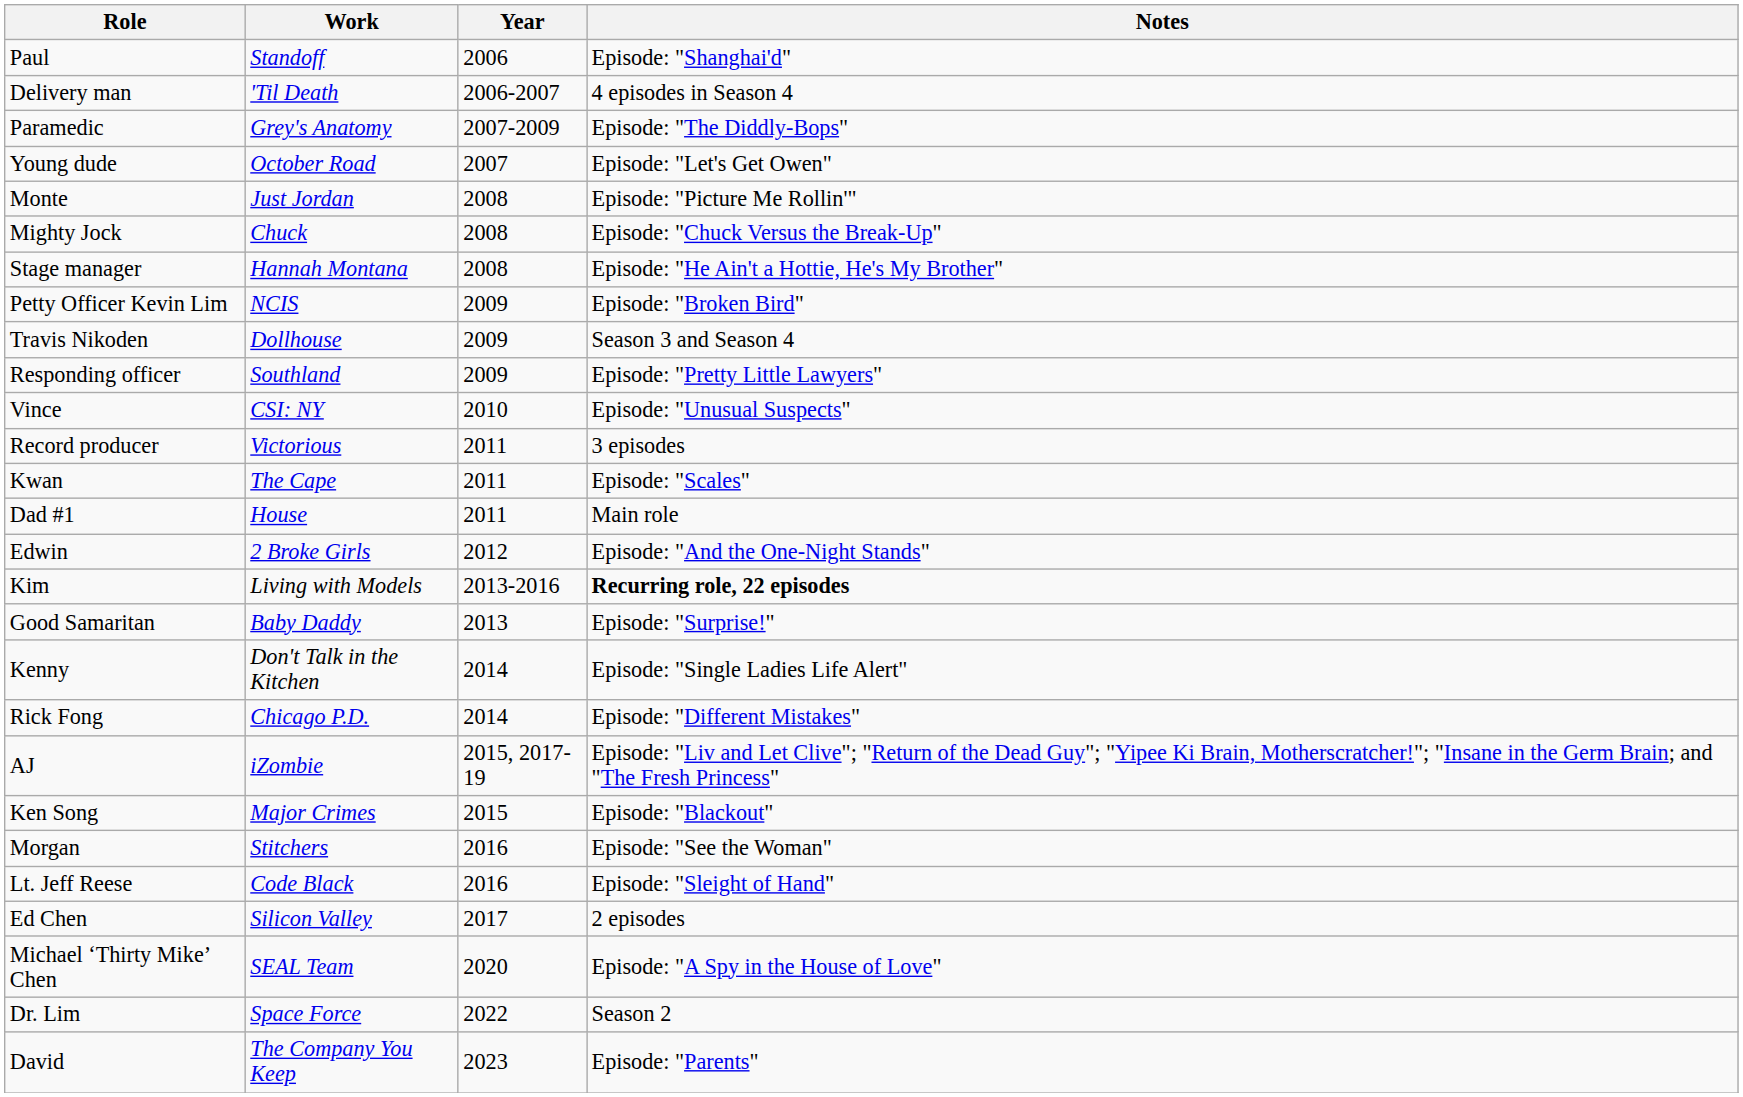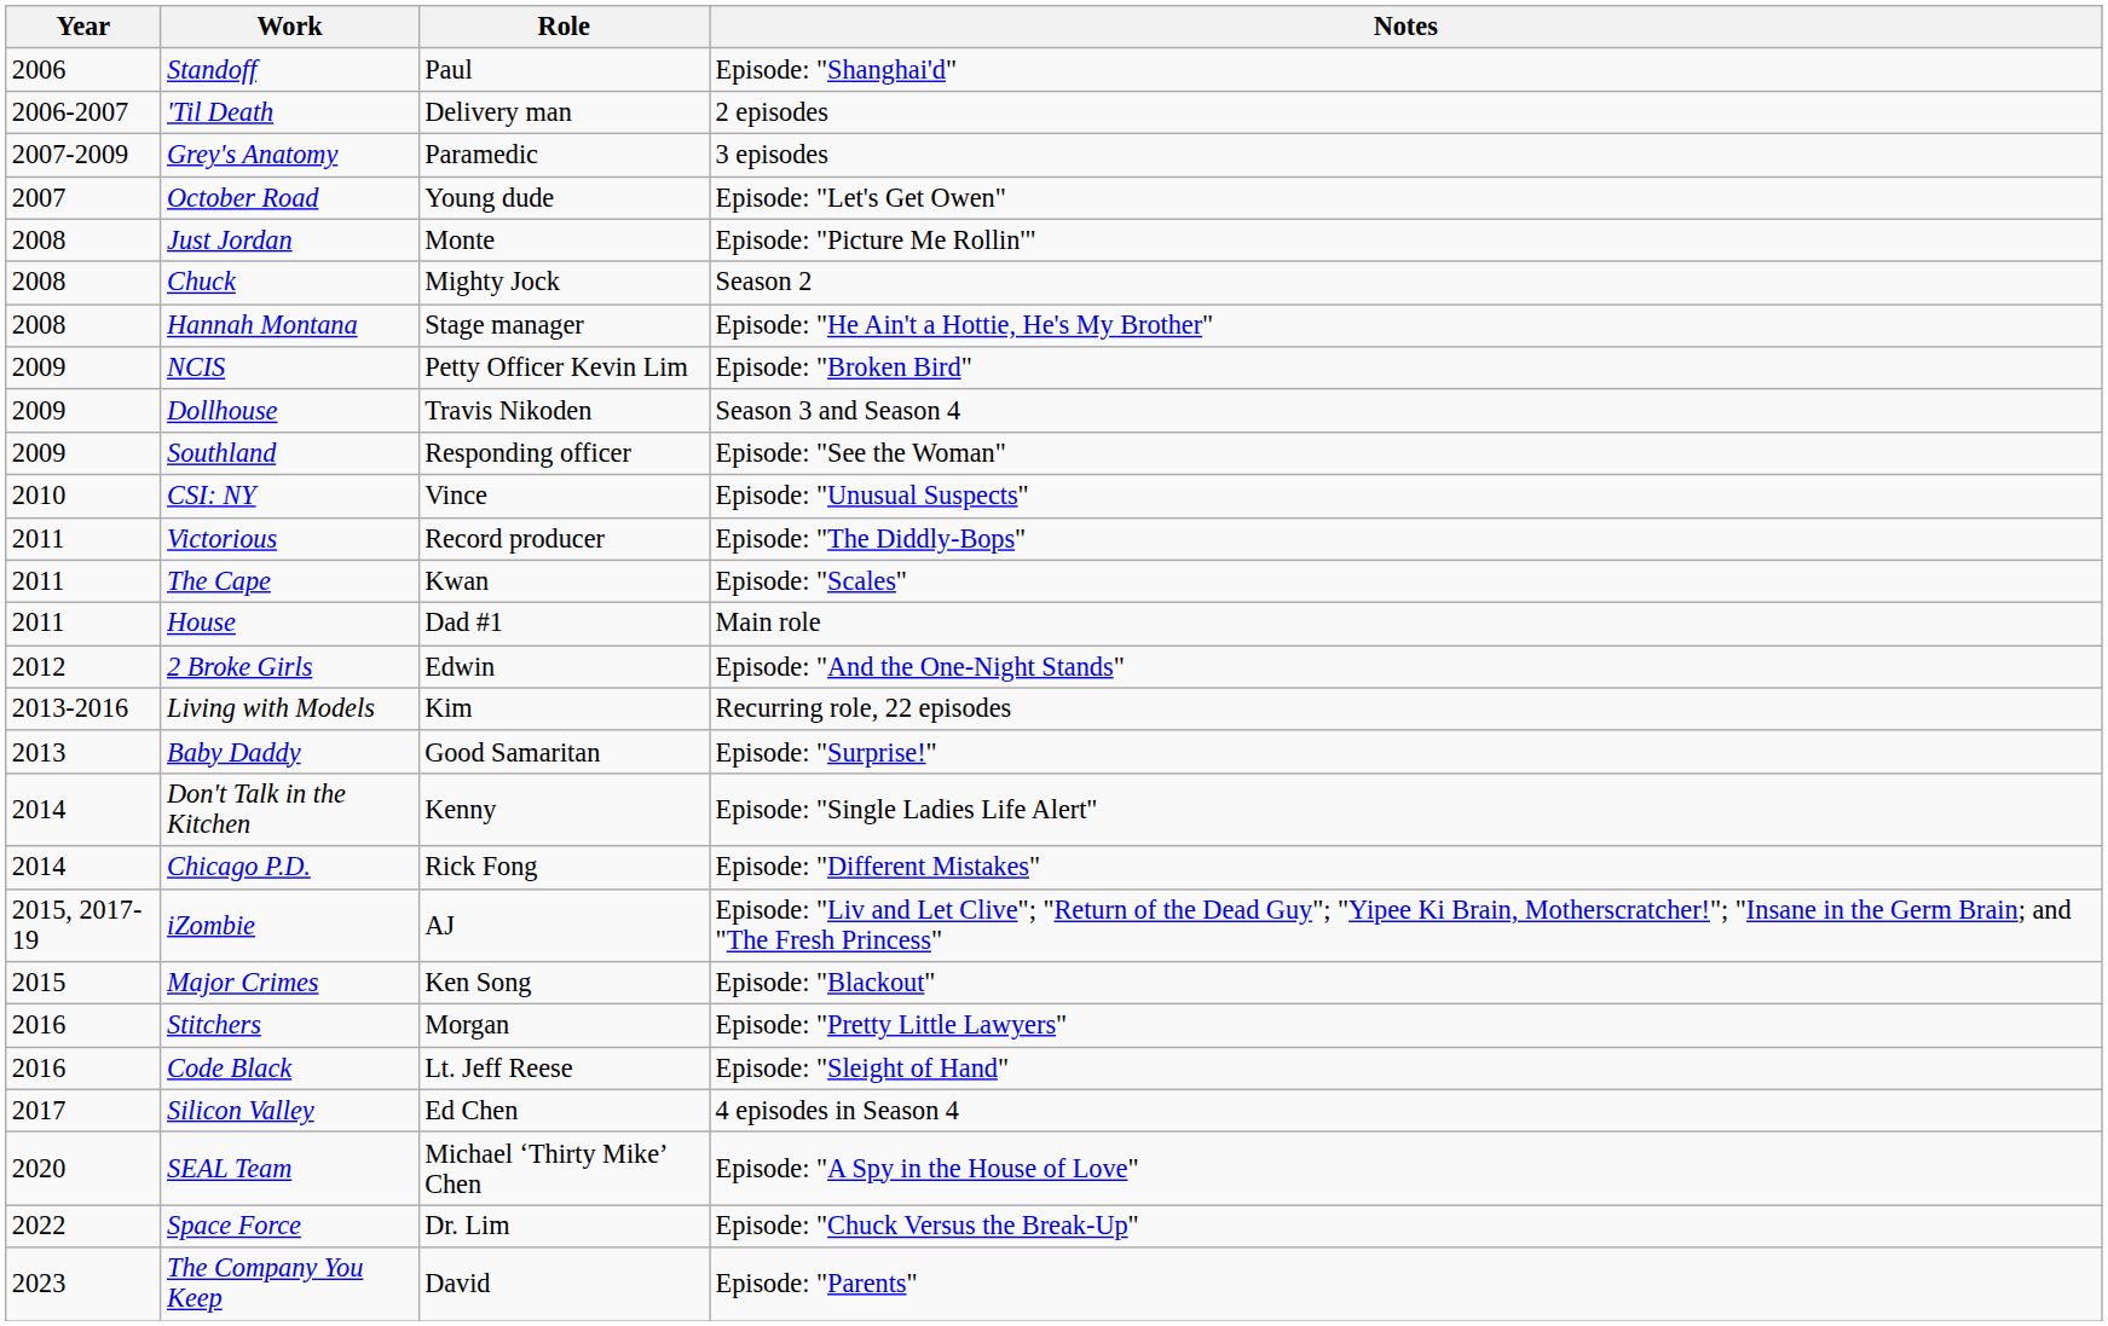columns swapped: Year <-> Role
'Til Death | Notes: 4 episodes in Season 4 -> 2 episodes
Grey's Anatomy | Notes: Episode: "The Diddly-Bops" -> 3 episodes
Chuck | Notes: Episode: "Chuck Versus the Break-Up" -> Season 2
Southland | Notes: Episode: "Pretty Little Lawyers" -> Episode: "See the Woman"
Victorious | Notes: 3 episodes -> Episode: "The Diddly-Bops"
Living with Models | Notes: bold -> normal
Stitchers | Notes: Episode: "See the Woman" -> Episode: "Pretty Little Lawyers"
Silicon Valley | Notes: 2 episodes -> 4 episodes in Season 4
Space Force | Notes: Season 2 -> Episode: "Chuck Versus the Break-Up"
